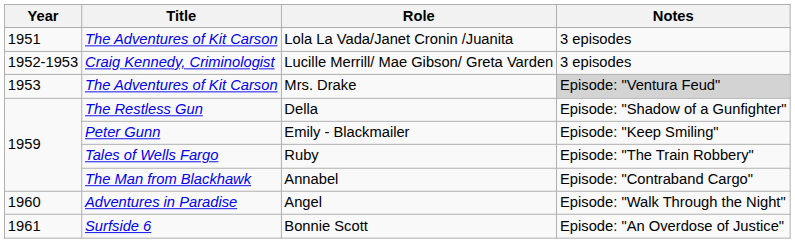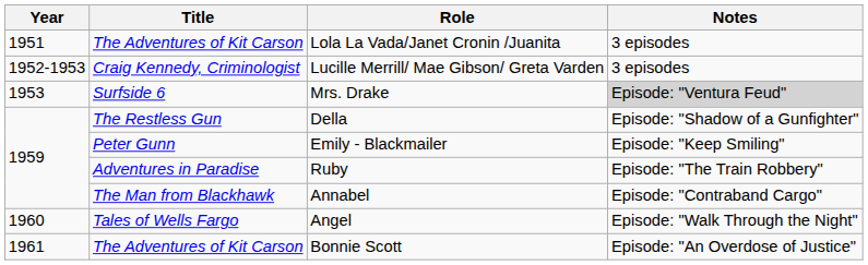Mrs. Drake | Title: The Adventures of Kit Carson -> Surfside 6
Ruby | Title: Tales of Wells Fargo -> Adventures in Paradise
Angel | Title: Adventures in Paradise -> Tales of Wells Fargo
Bonnie Scott | Title: Surfside 6 -> The Adventures of Kit Carson
